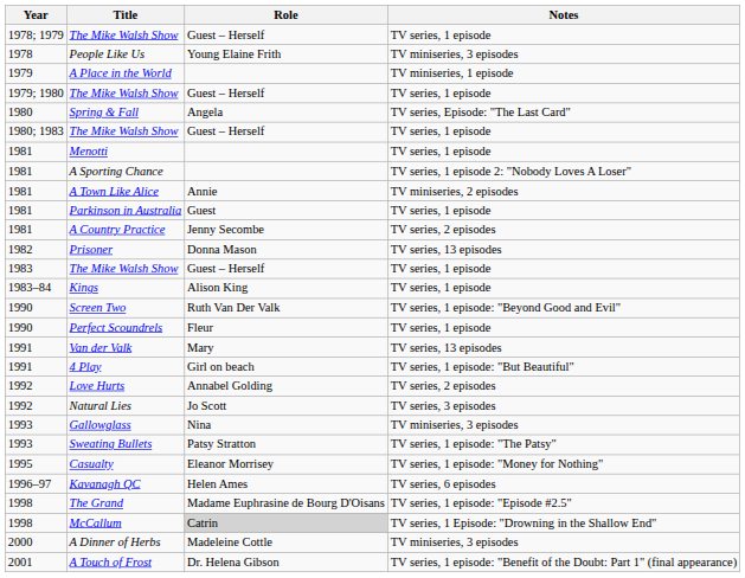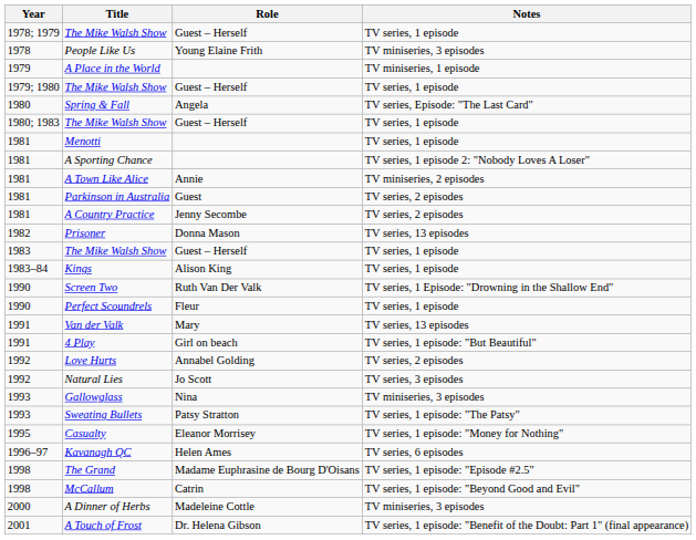Parkinson in Australia | Notes: TV series, 1 episode -> TV series, 2 episodes
Screen Two | Notes: TV series, 1 episode: "Beyond Good and Evil" -> TV series, 1 Episode: "Drowning in the Shallow End"
McCallum | Role: lightgrey background -> no background
McCallum | Notes: TV series, 1 Episode: "Drowning in the Shallow End" -> TV series, 1 episode: "Beyond Good and Evil"
